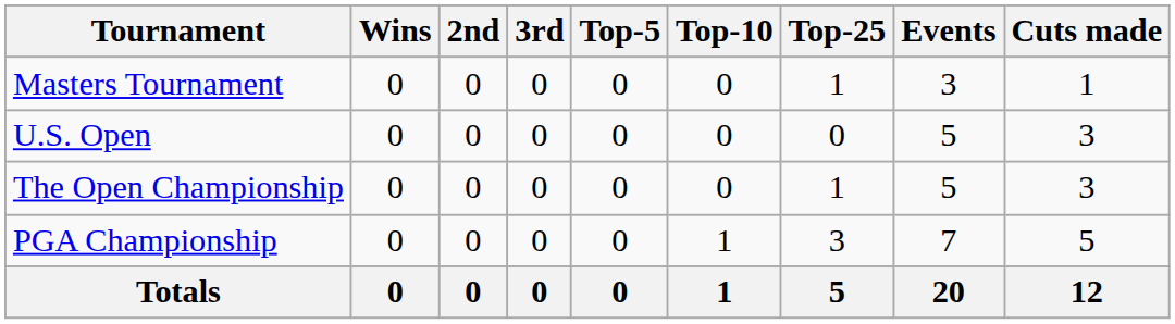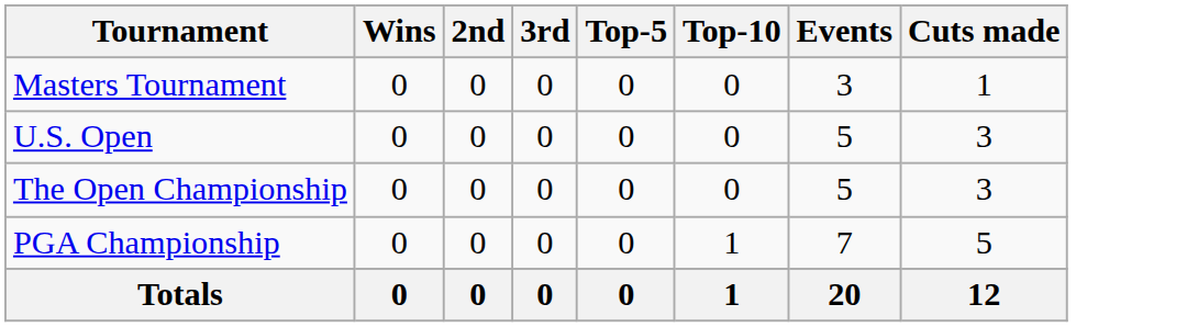- column: Top-25 | 1 | 0 | 1 | 3 | 5
